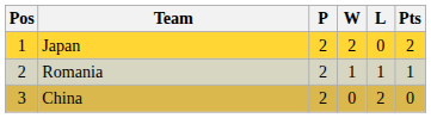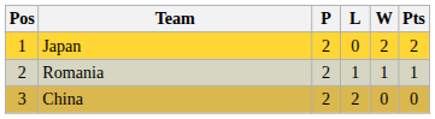columns swapped: W <-> L
